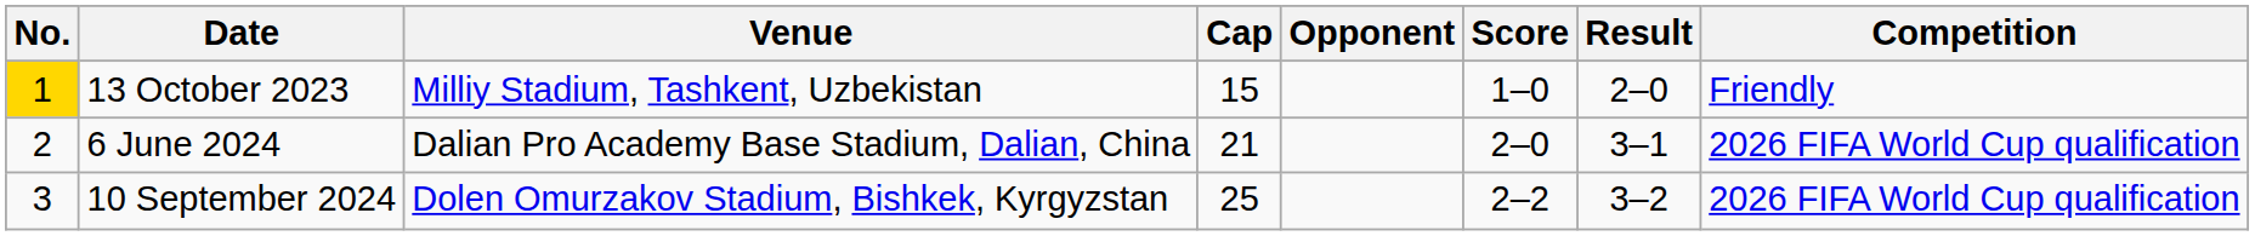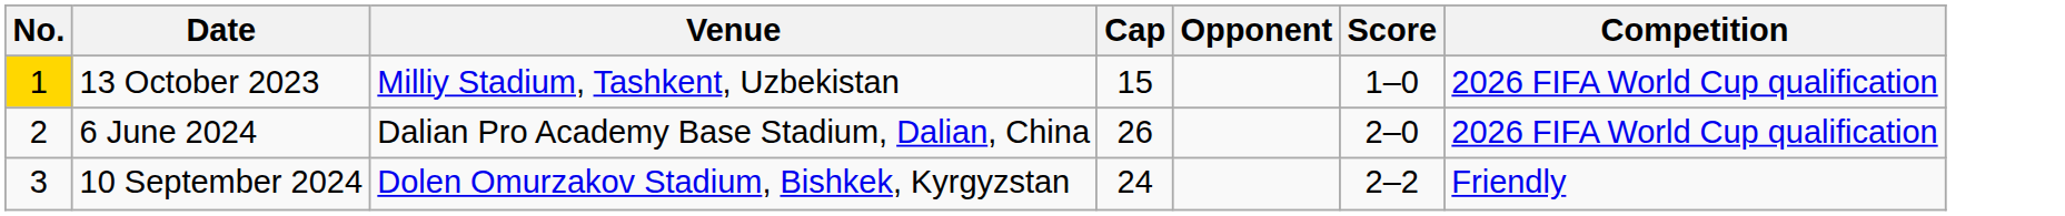- column: Result | 2–0 | 3–1 | 3–2
13 October 2023 | Competition: Friendly -> 2026 FIFA World Cup qualification
6 June 2024 | Cap: 21 -> 26
10 September 2024 | Cap: 25 -> 24
10 September 2024 | Competition: 2026 FIFA World Cup qualification -> Friendly
